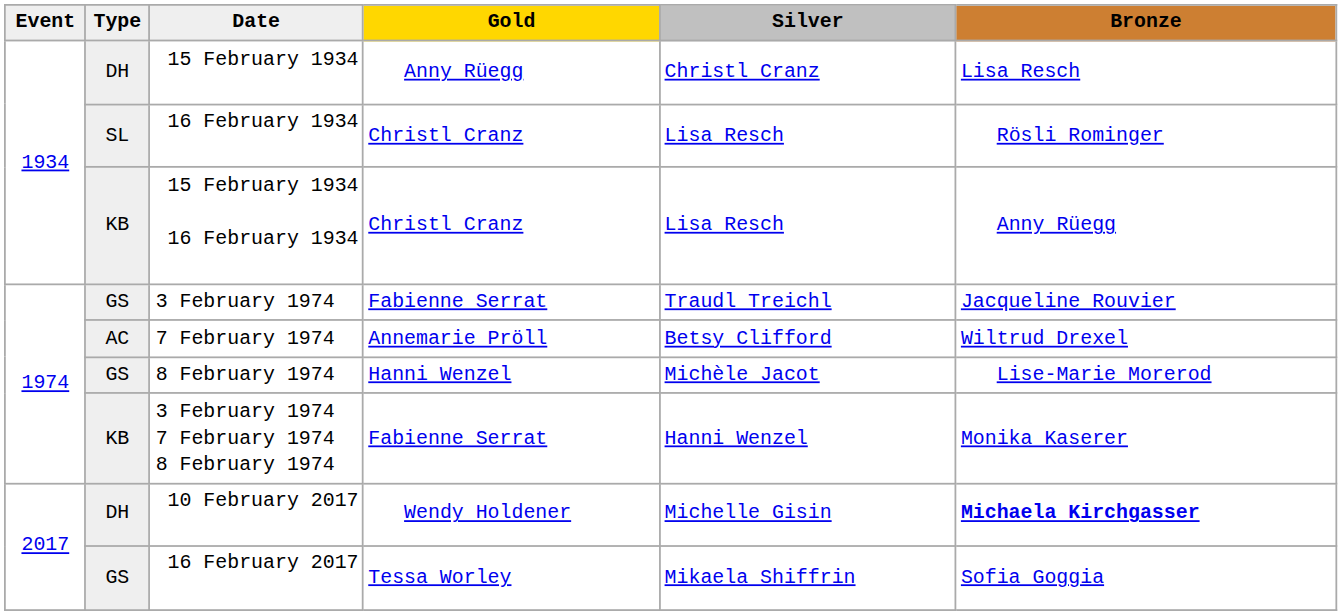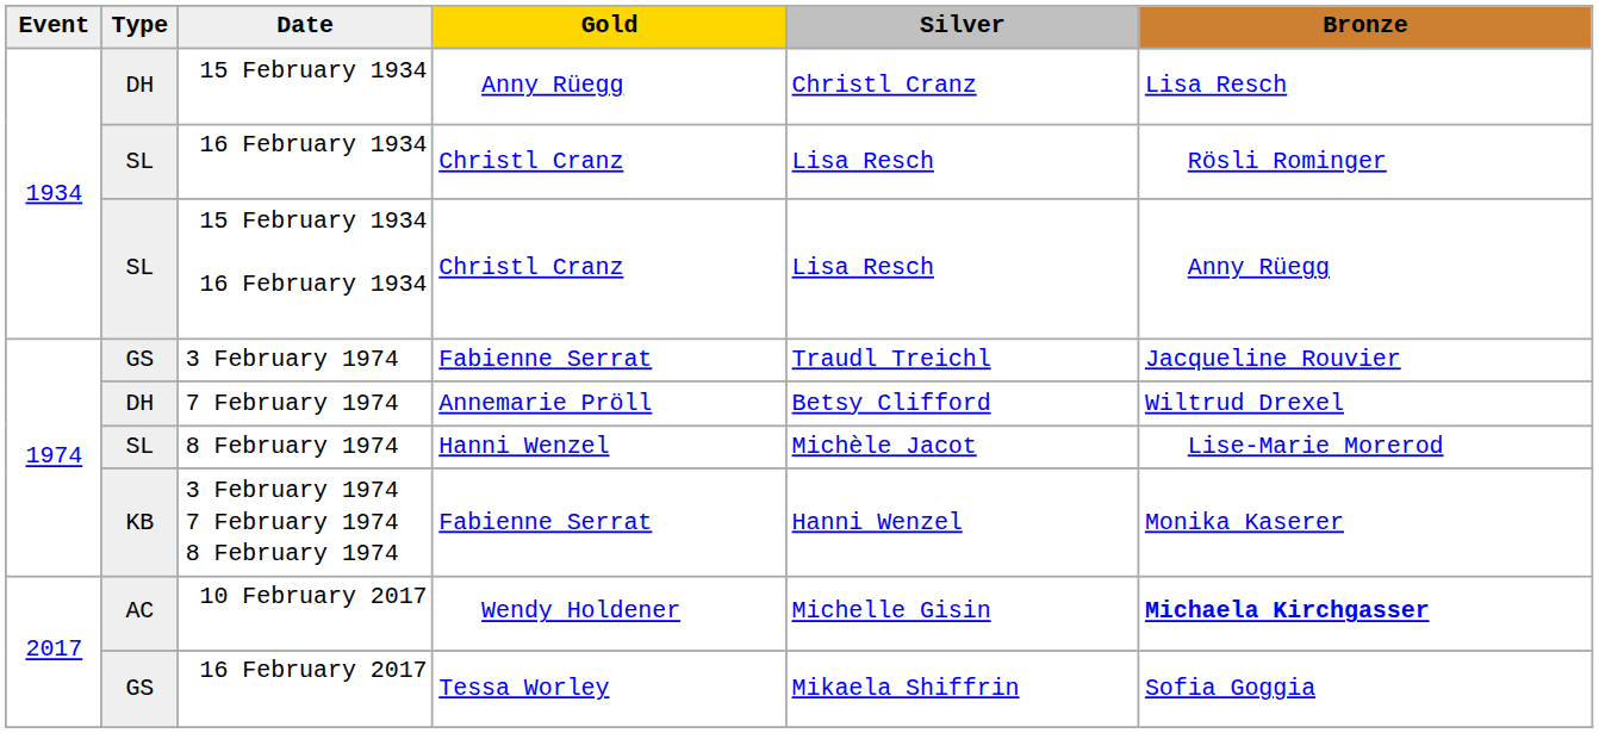15 February 1934 16 February 1934 | Type: KB -> SL
7 February 1974 | Type: AC -> DH
8 February 1974 | Type: GS -> SL
10 February 2017 | Type: DH -> AC
